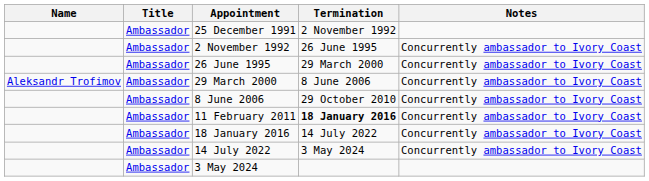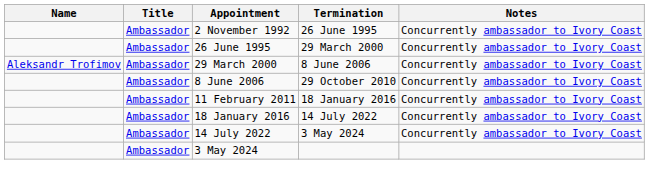- row: Ambassador | 25 December 1991 | 2 November 1992
11 February 2011 | Termination: bold -> normal
